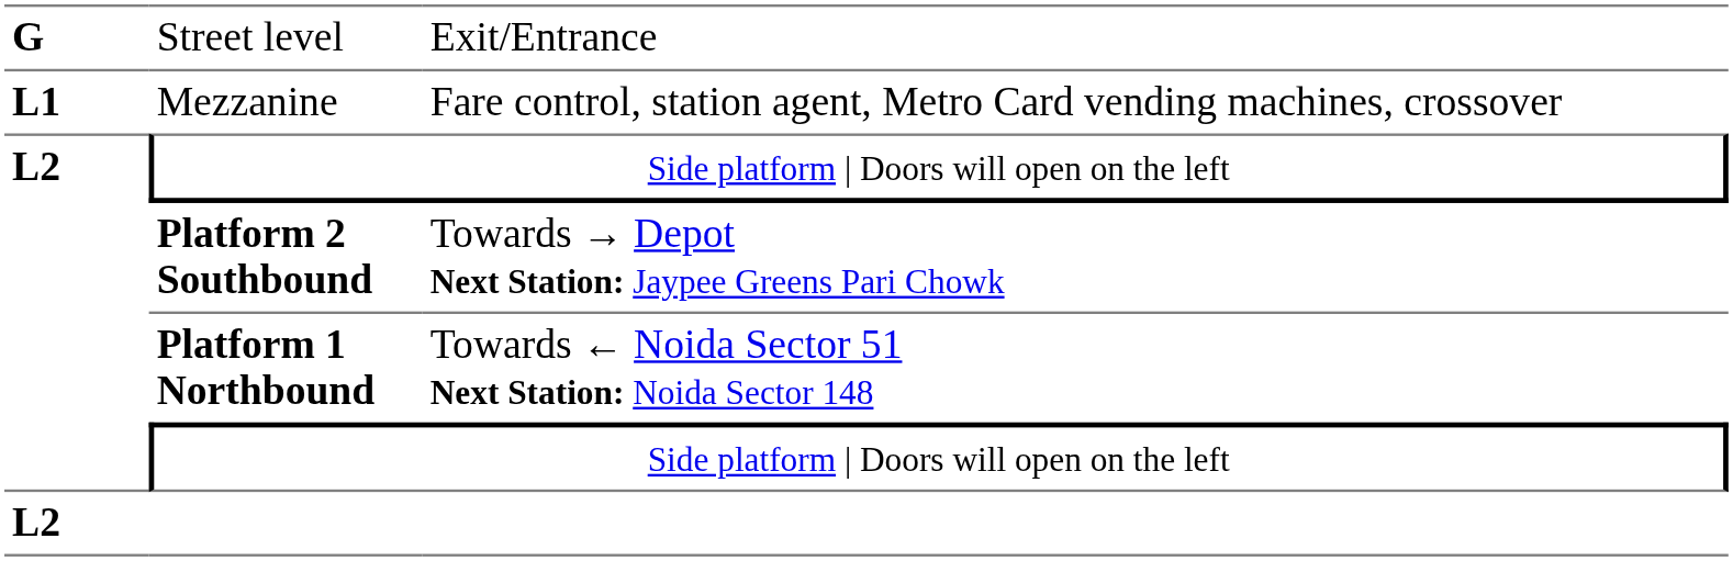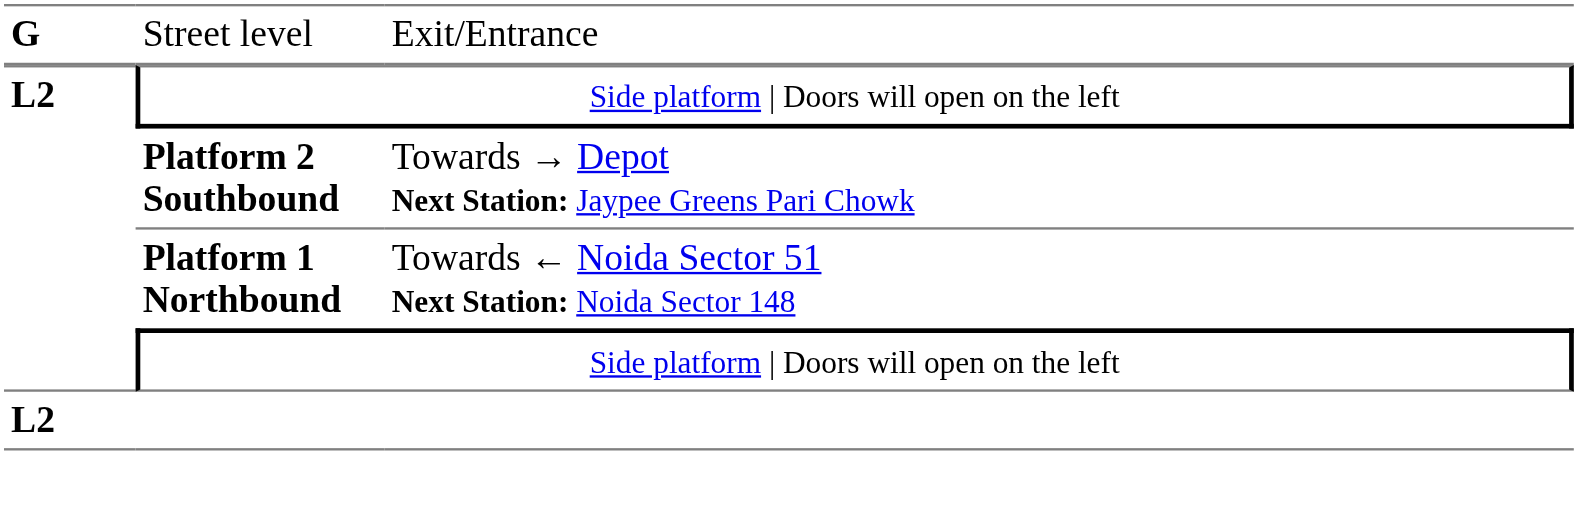- row: L1 | Mezzanine | Fare control, station agent, Metro Card vending machines, crossover
